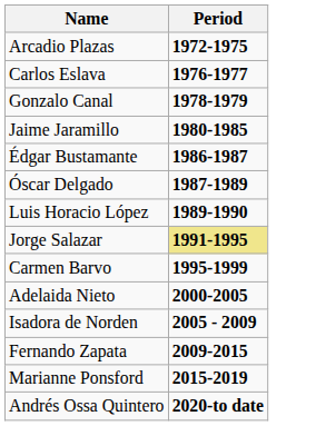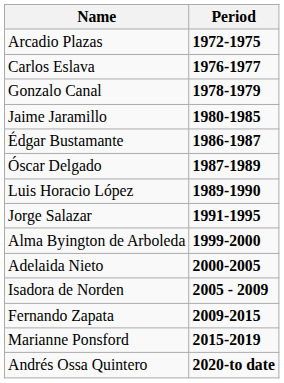Jorge Salazar | Period: khaki background -> no background
- row: Carmen Barvo | 1995-1999
+ row: Alma Byington de Arboleda | 1999-2000
